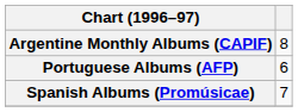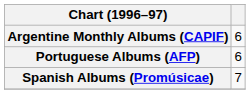Argentine Monthly Albums (CAPIF) | column 2: 8 -> 6
